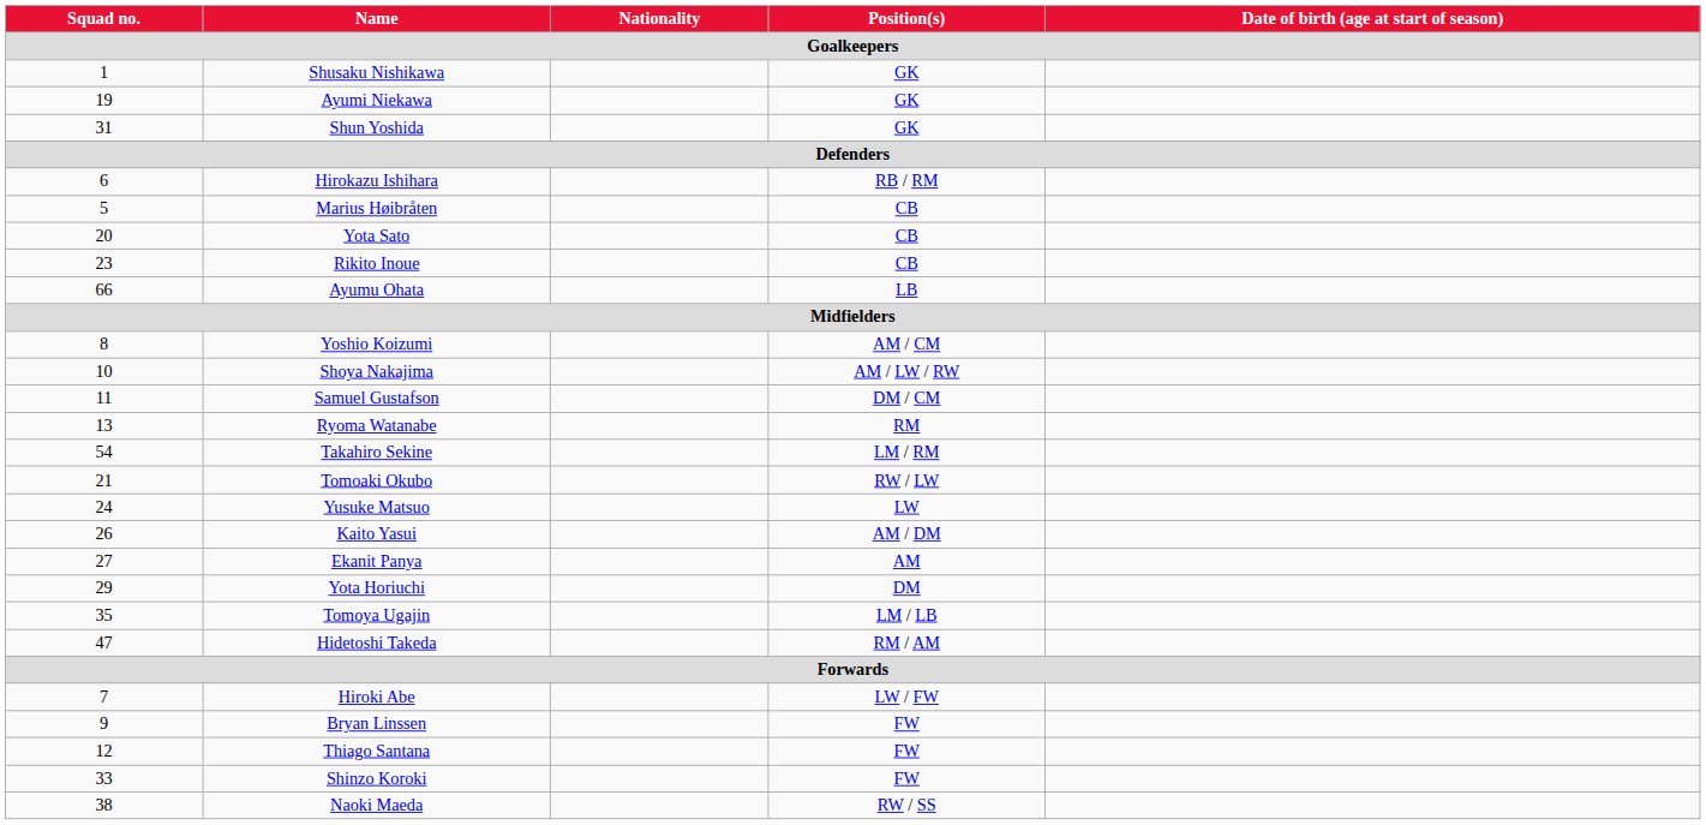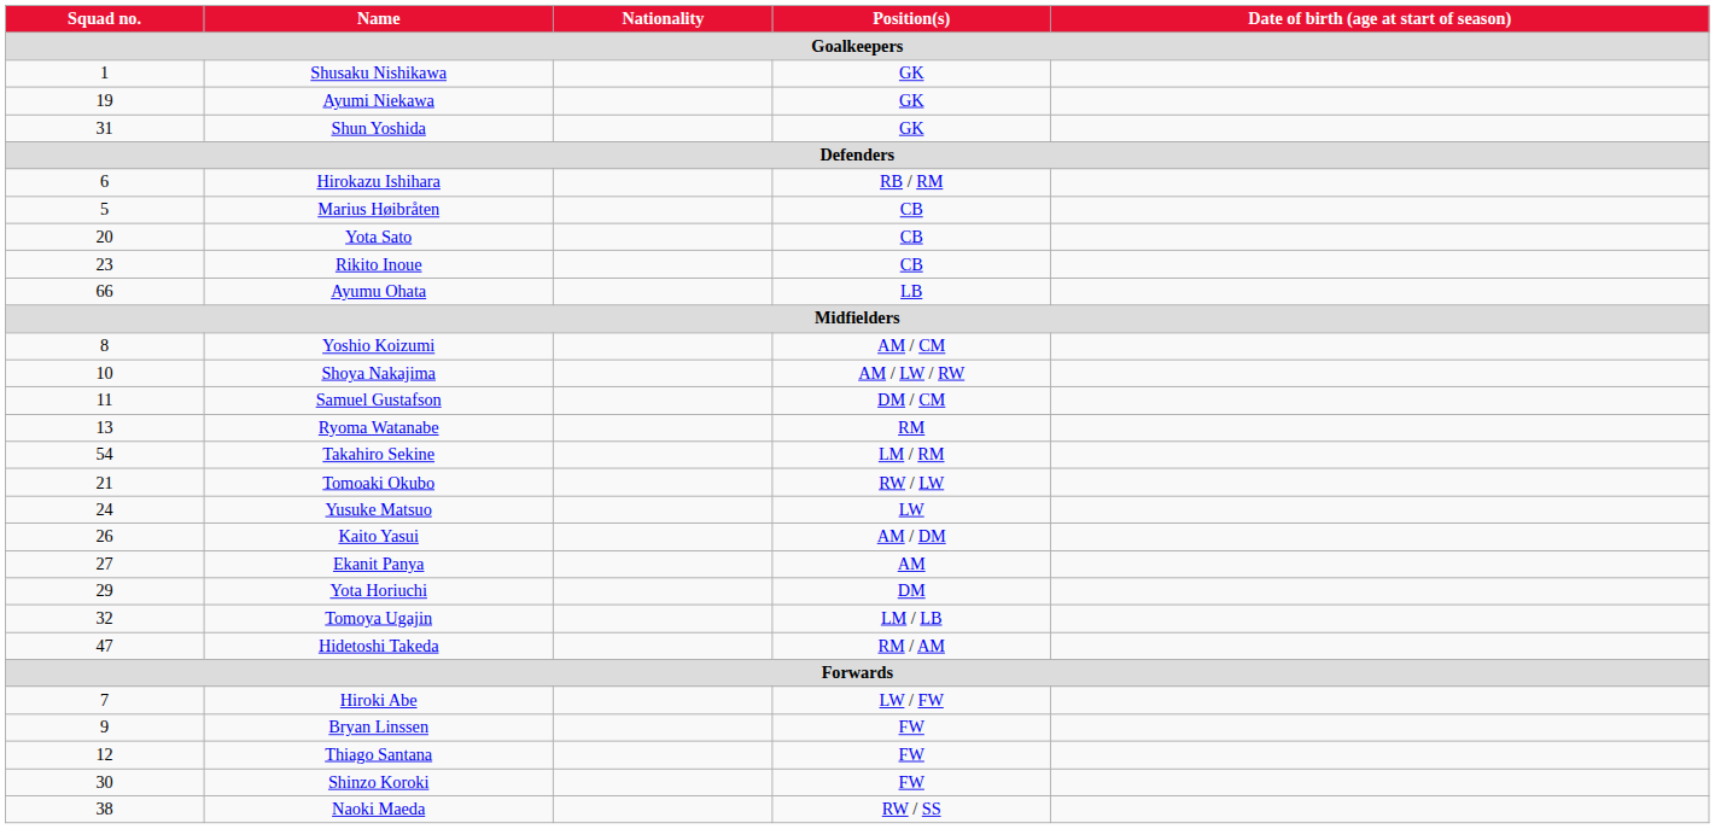Tomoya Ugajin | Squad no. / Goalkeepers: 35 -> 32
Shinzo Koroki | Squad no. / Goalkeepers: 33 -> 30
